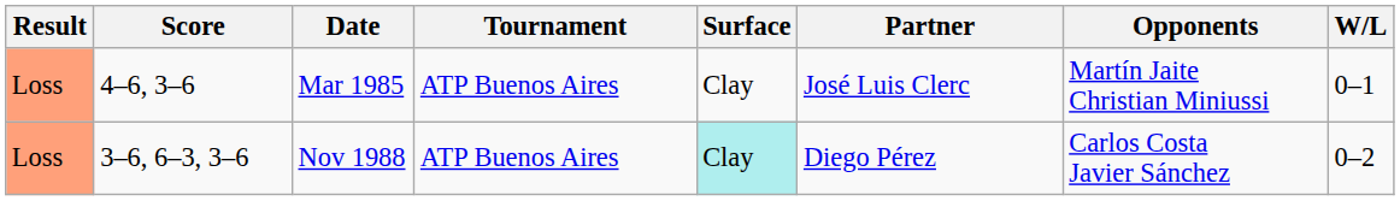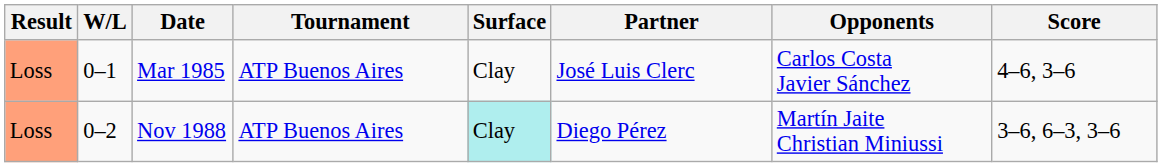columns swapped: W/L <-> Score
Mar 1985 | Opponents: Martín Jaite Christian Miniussi -> Carlos Costa Javier Sánchez
Nov 1988 | Opponents: Carlos Costa Javier Sánchez -> Martín Jaite Christian Miniussi
